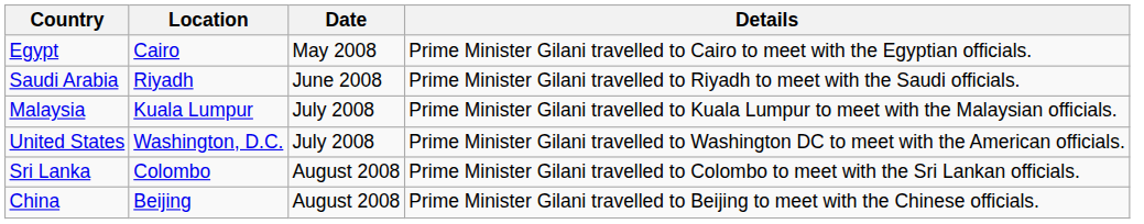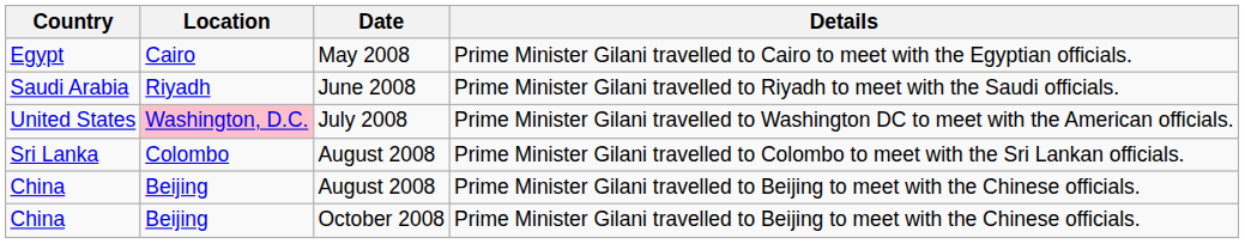- row: Malaysia | Kuala Lumpur | July 2008 | Prime Minister Gilani travelled to Kuala Lumpur to meet with the Malaysian officials.
United States | Location: no background -> pink background
+ row: China | Beijing | October 2008 | Prime Minister Gilani travelled to Beijing to meet with the Chinese officials.
